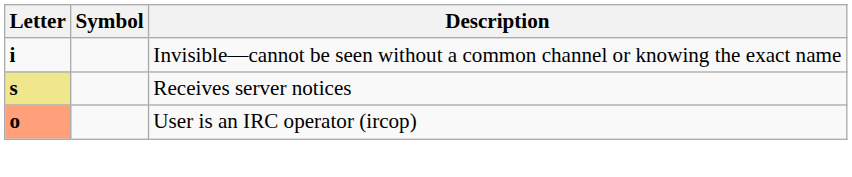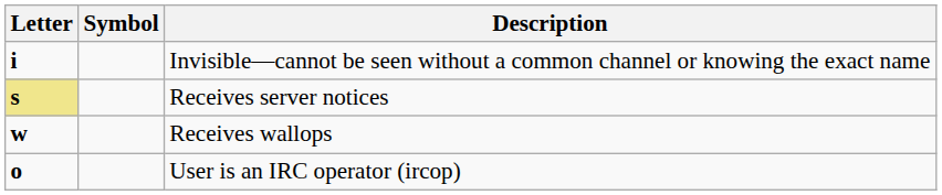+ row: w | Receives wallops
User is an IRC operator (ircop) | Letter: lightsalmon background -> no background
